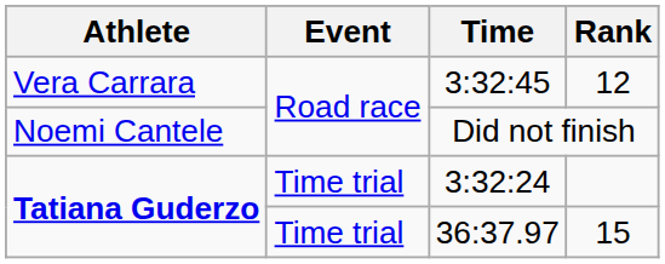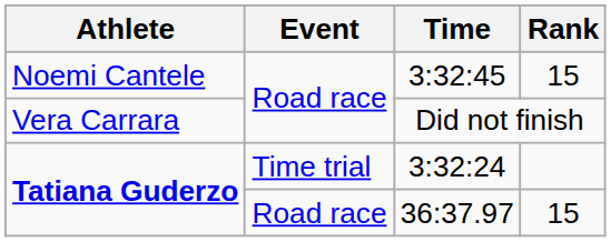3:32:45 | Athlete: Vera Carrara -> Noemi Cantele
3:32:45 | Rank: 12 -> 15
Did not finish | Athlete: Noemi Cantele -> Vera Carrara
36:37.97 | Event: Time trial -> Road race
